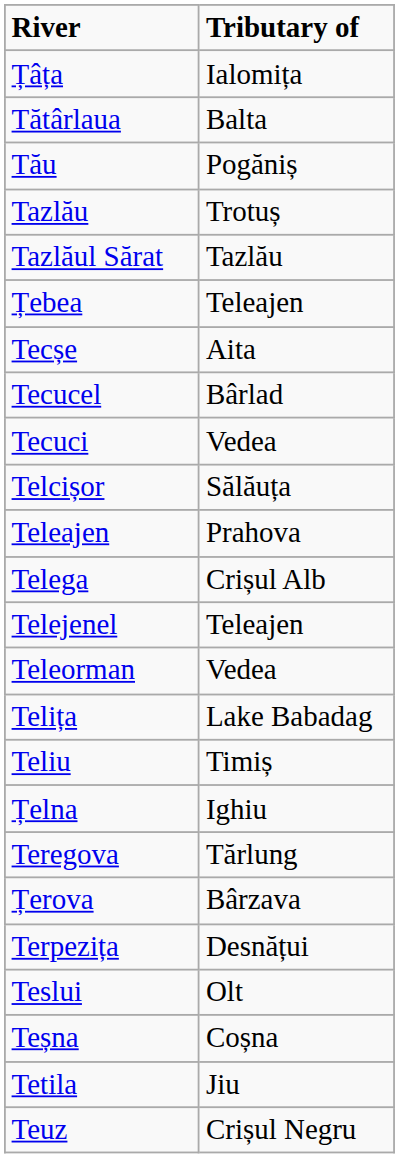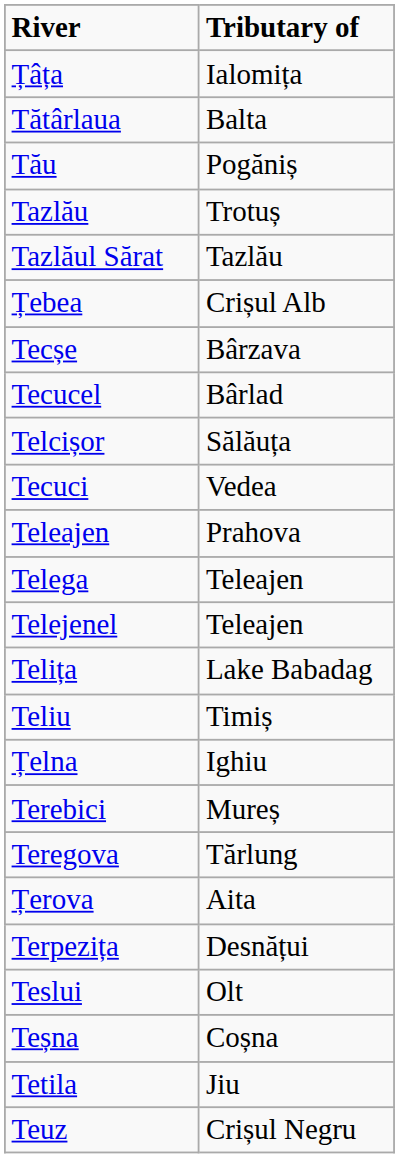Țebea | Tributary of: Teleajen -> Crișul Alb
Tecșe | Tributary of: Aita -> Bârzava
rows swapped: Tecuci <-> Telcișor
Telega | Tributary of: Crișul Alb -> Teleajen
- row: Teleorman | Vedea
+ row: Terebici | Mureș
Țerova | Tributary of: Bârzava -> Aita
